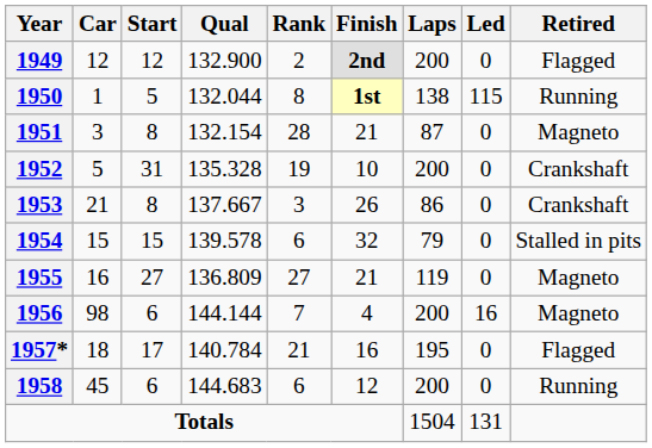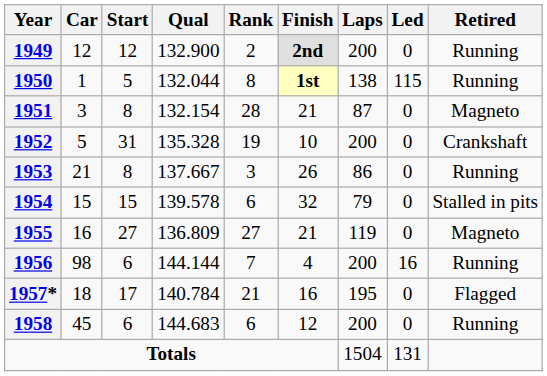1949 | Retired: Flagged -> Running
1953 | Retired: Crankshaft -> Running
1956 | Retired: Magneto -> Running
